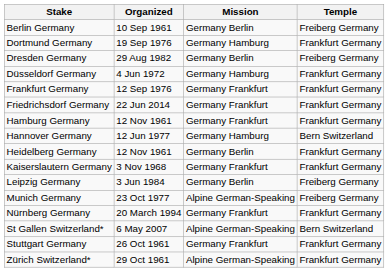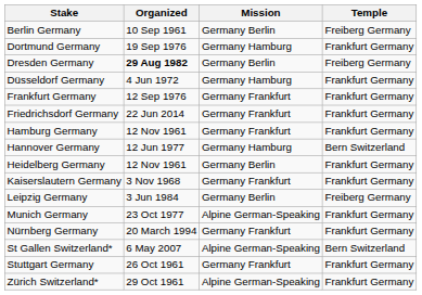Dresden Germany | Organized: normal -> bold
Munich Germany | Temple: Freiberg Germany -> Frankfurt Germany
